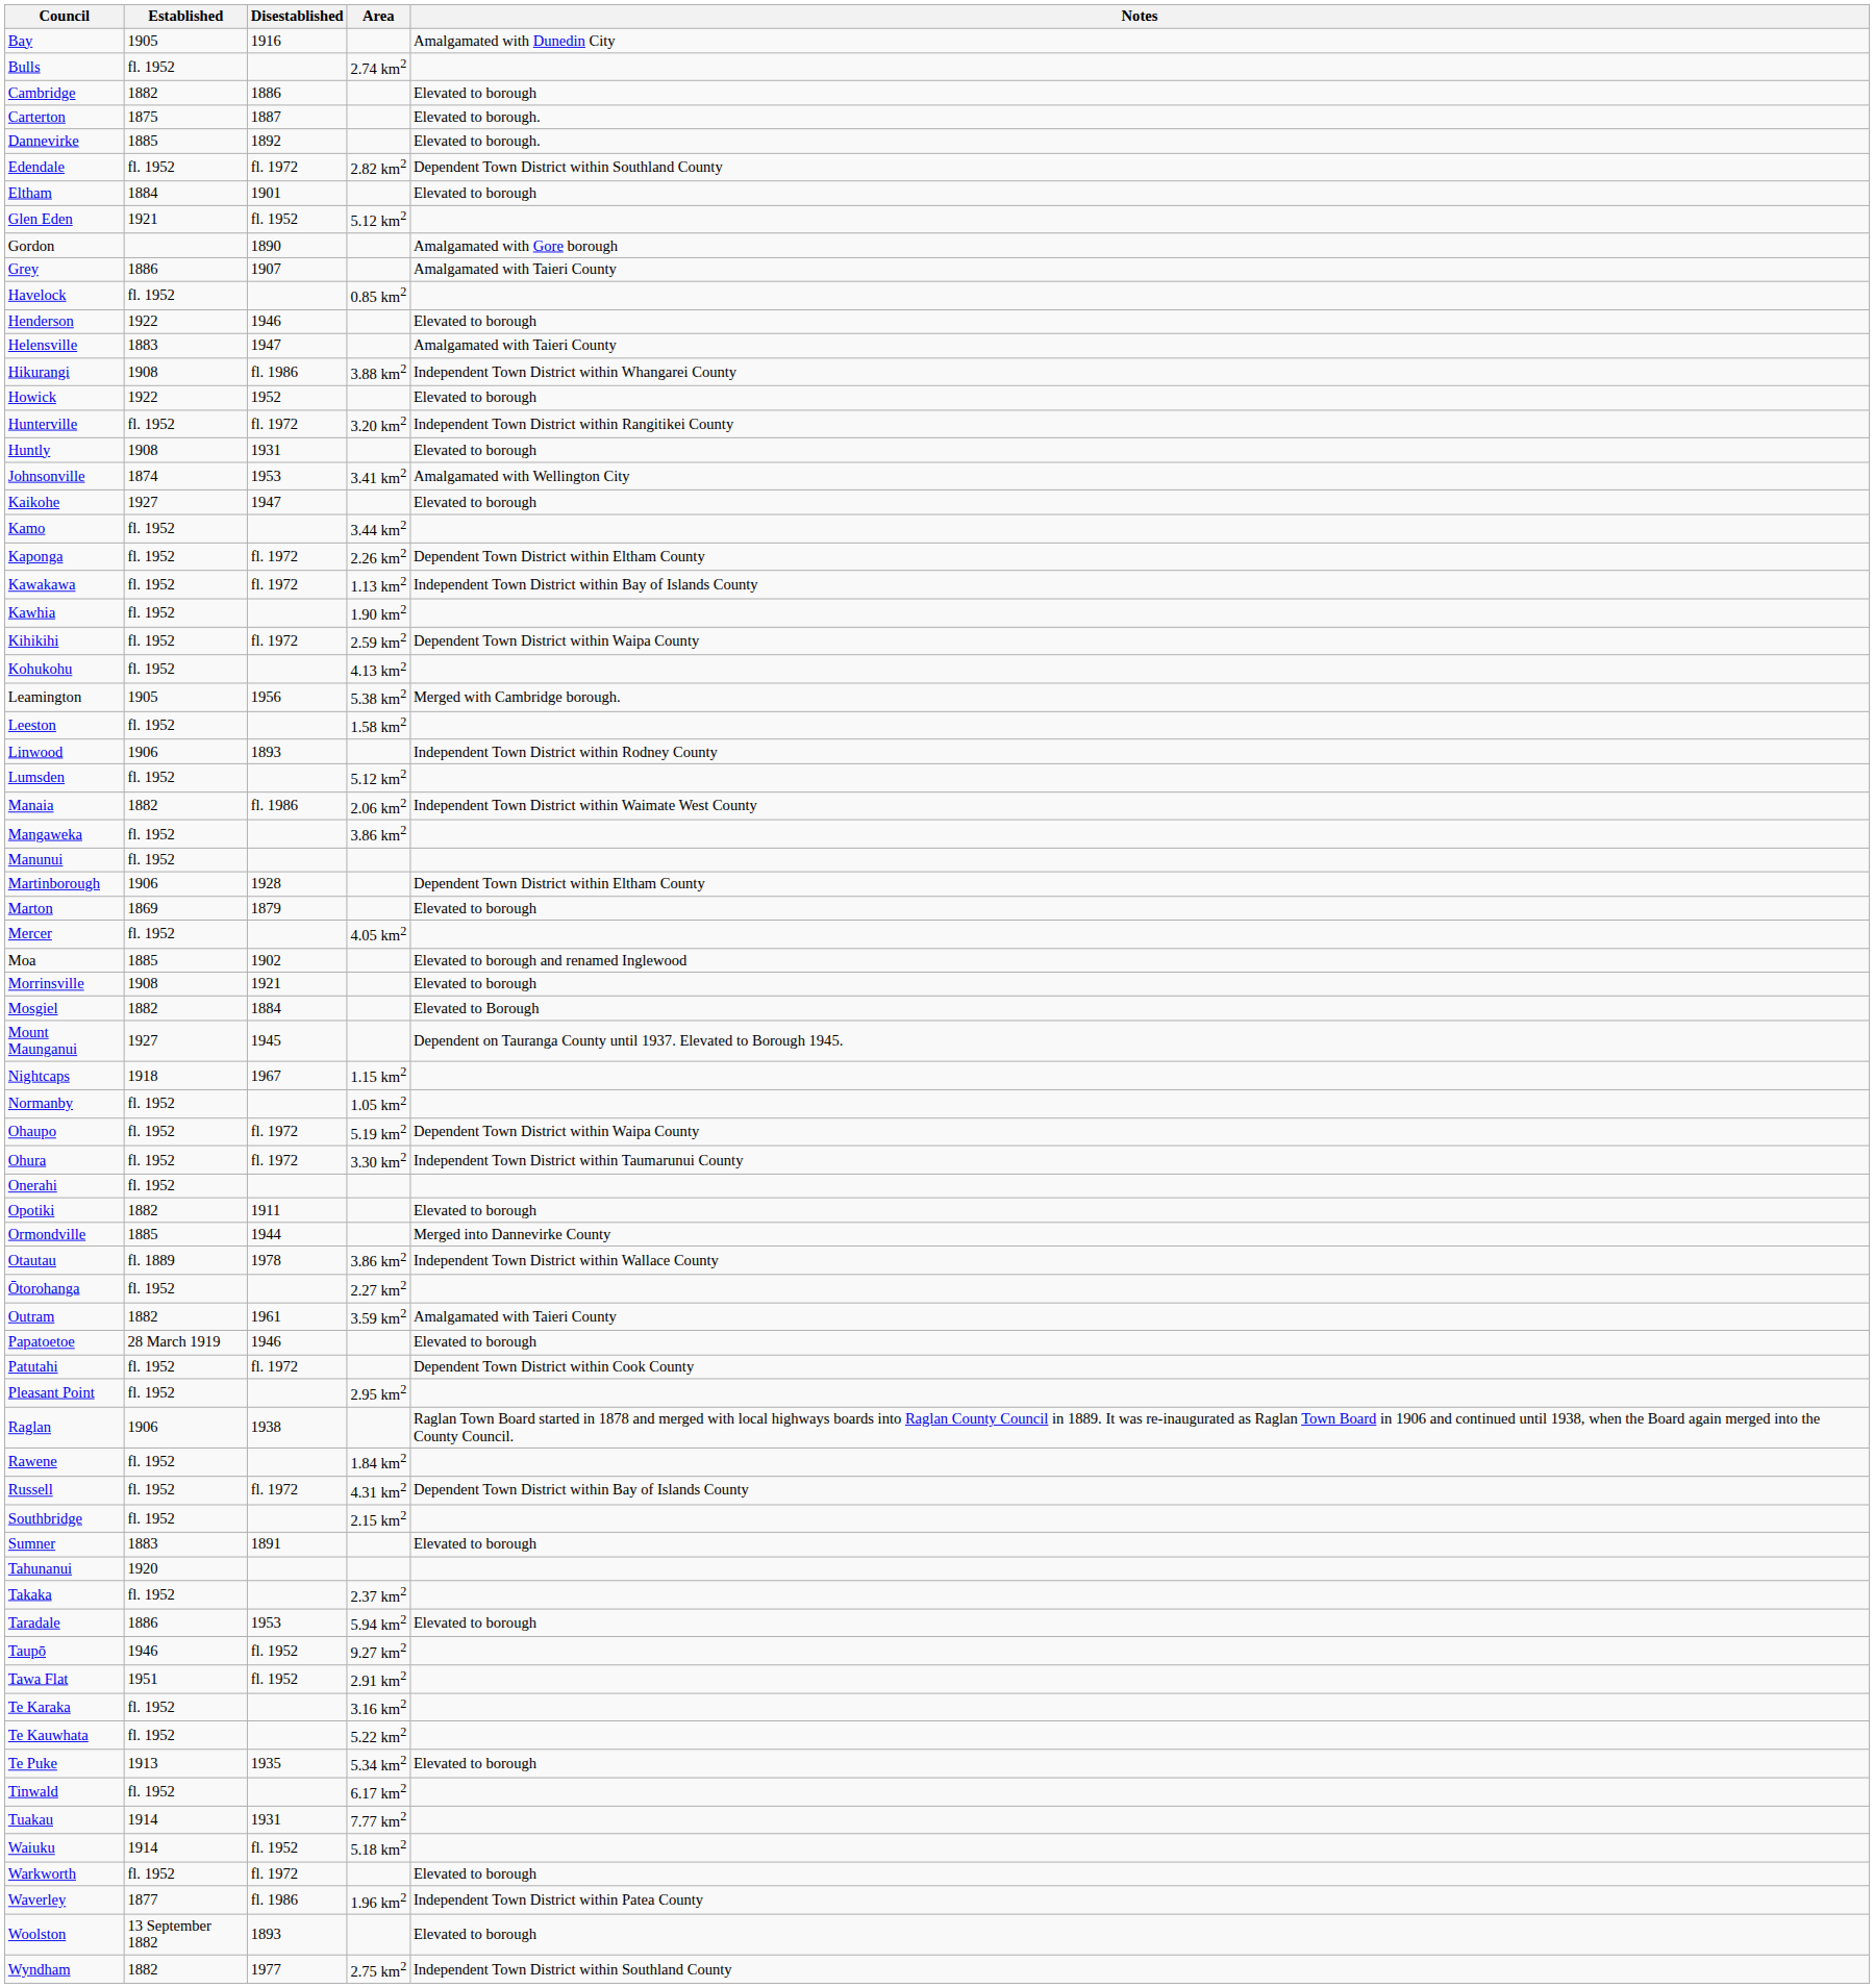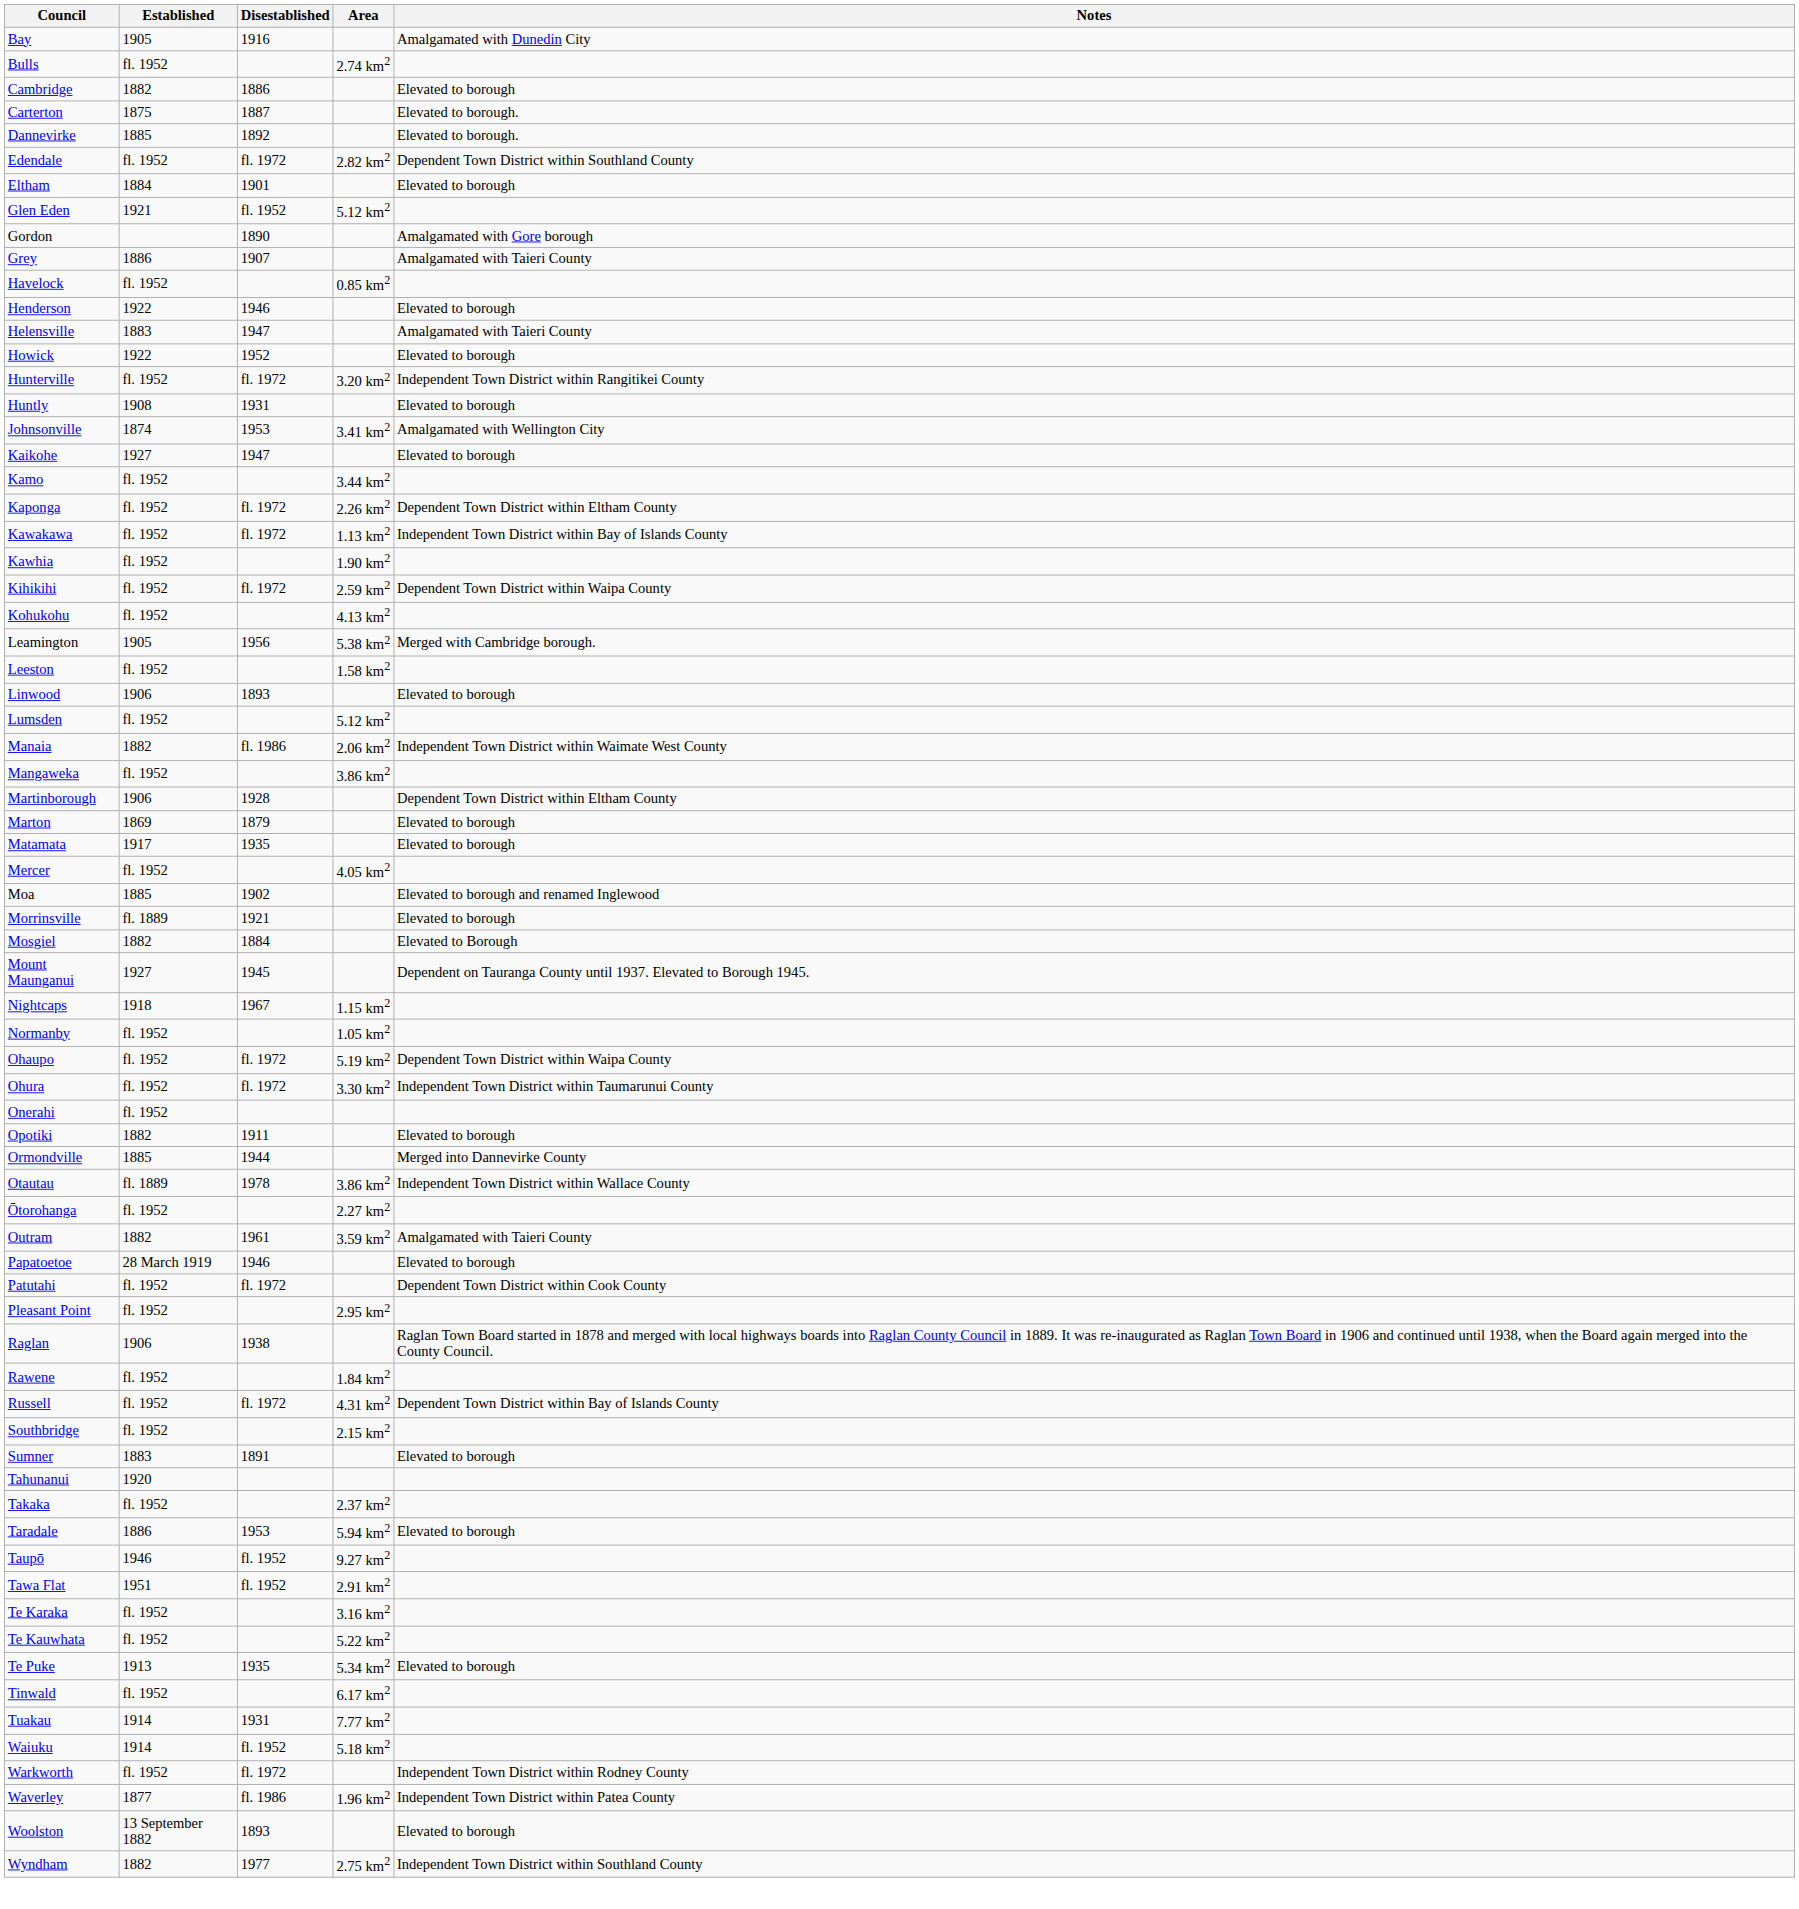- row: Hikurangi | 1908 | fl. 1986 | 3.88 km2 | Independent Town District within Whangarei County
Linwood | Notes: Independent Town District within Rodney County -> Elevated to borough
- row: Manunui | fl. 1952
+ row: Matamata | 1917 | 1935 | Elevated to borough
Morrinsville | Established: 1908 -> fl. 1889
Warkworth | Notes: Elevated to borough -> Independent Town District within Rodney County
